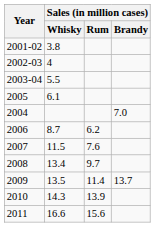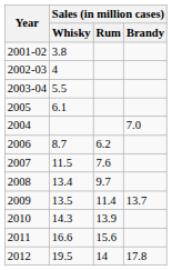+ row: 2012 | 19.5 | 14 | 17.8
